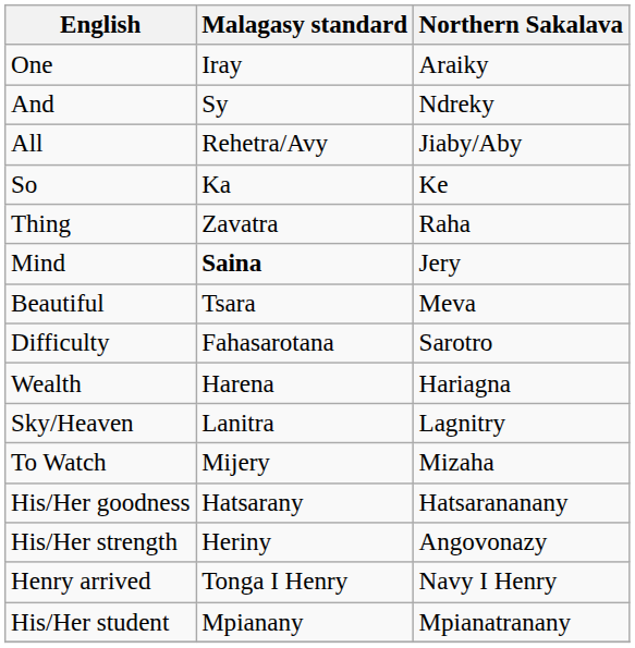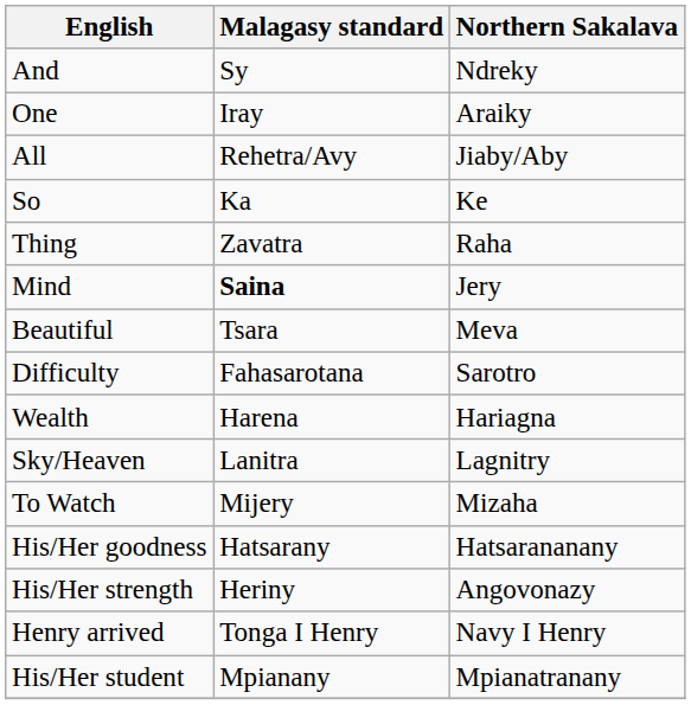rows swapped: One <-> And
